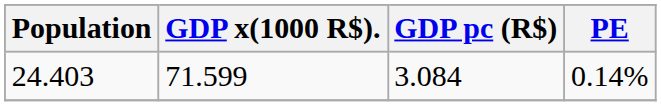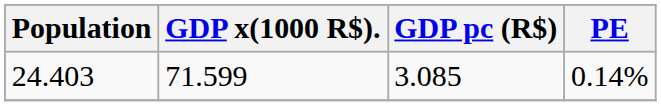24.403 | GDP pc (R$): 3.084 -> 3.085
